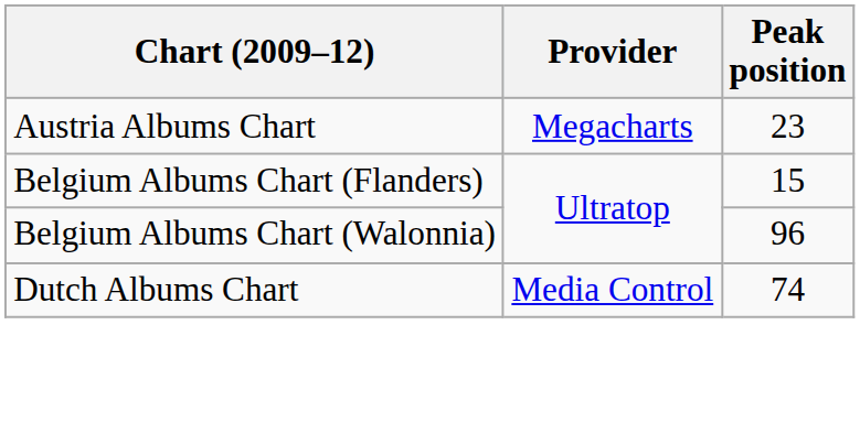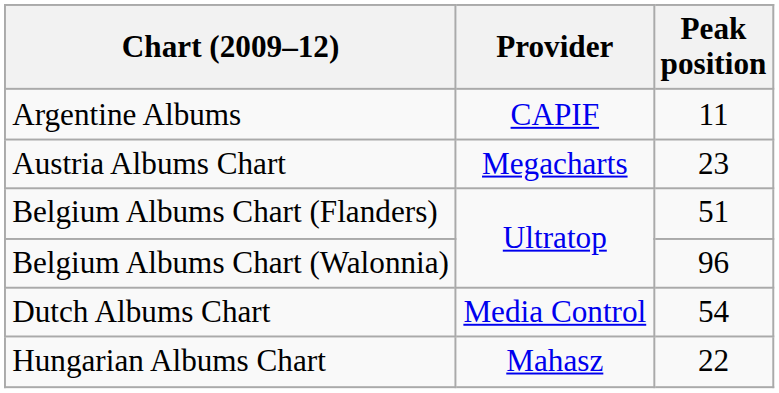+ row: Argentine Albums | CAPIF | 11
Belgium Albums Chart (Flanders) | Peak position: 15 -> 51
Dutch Albums Chart | Peak position: 74 -> 54
+ row: Hungarian Albums Chart | Mahasz | 22
